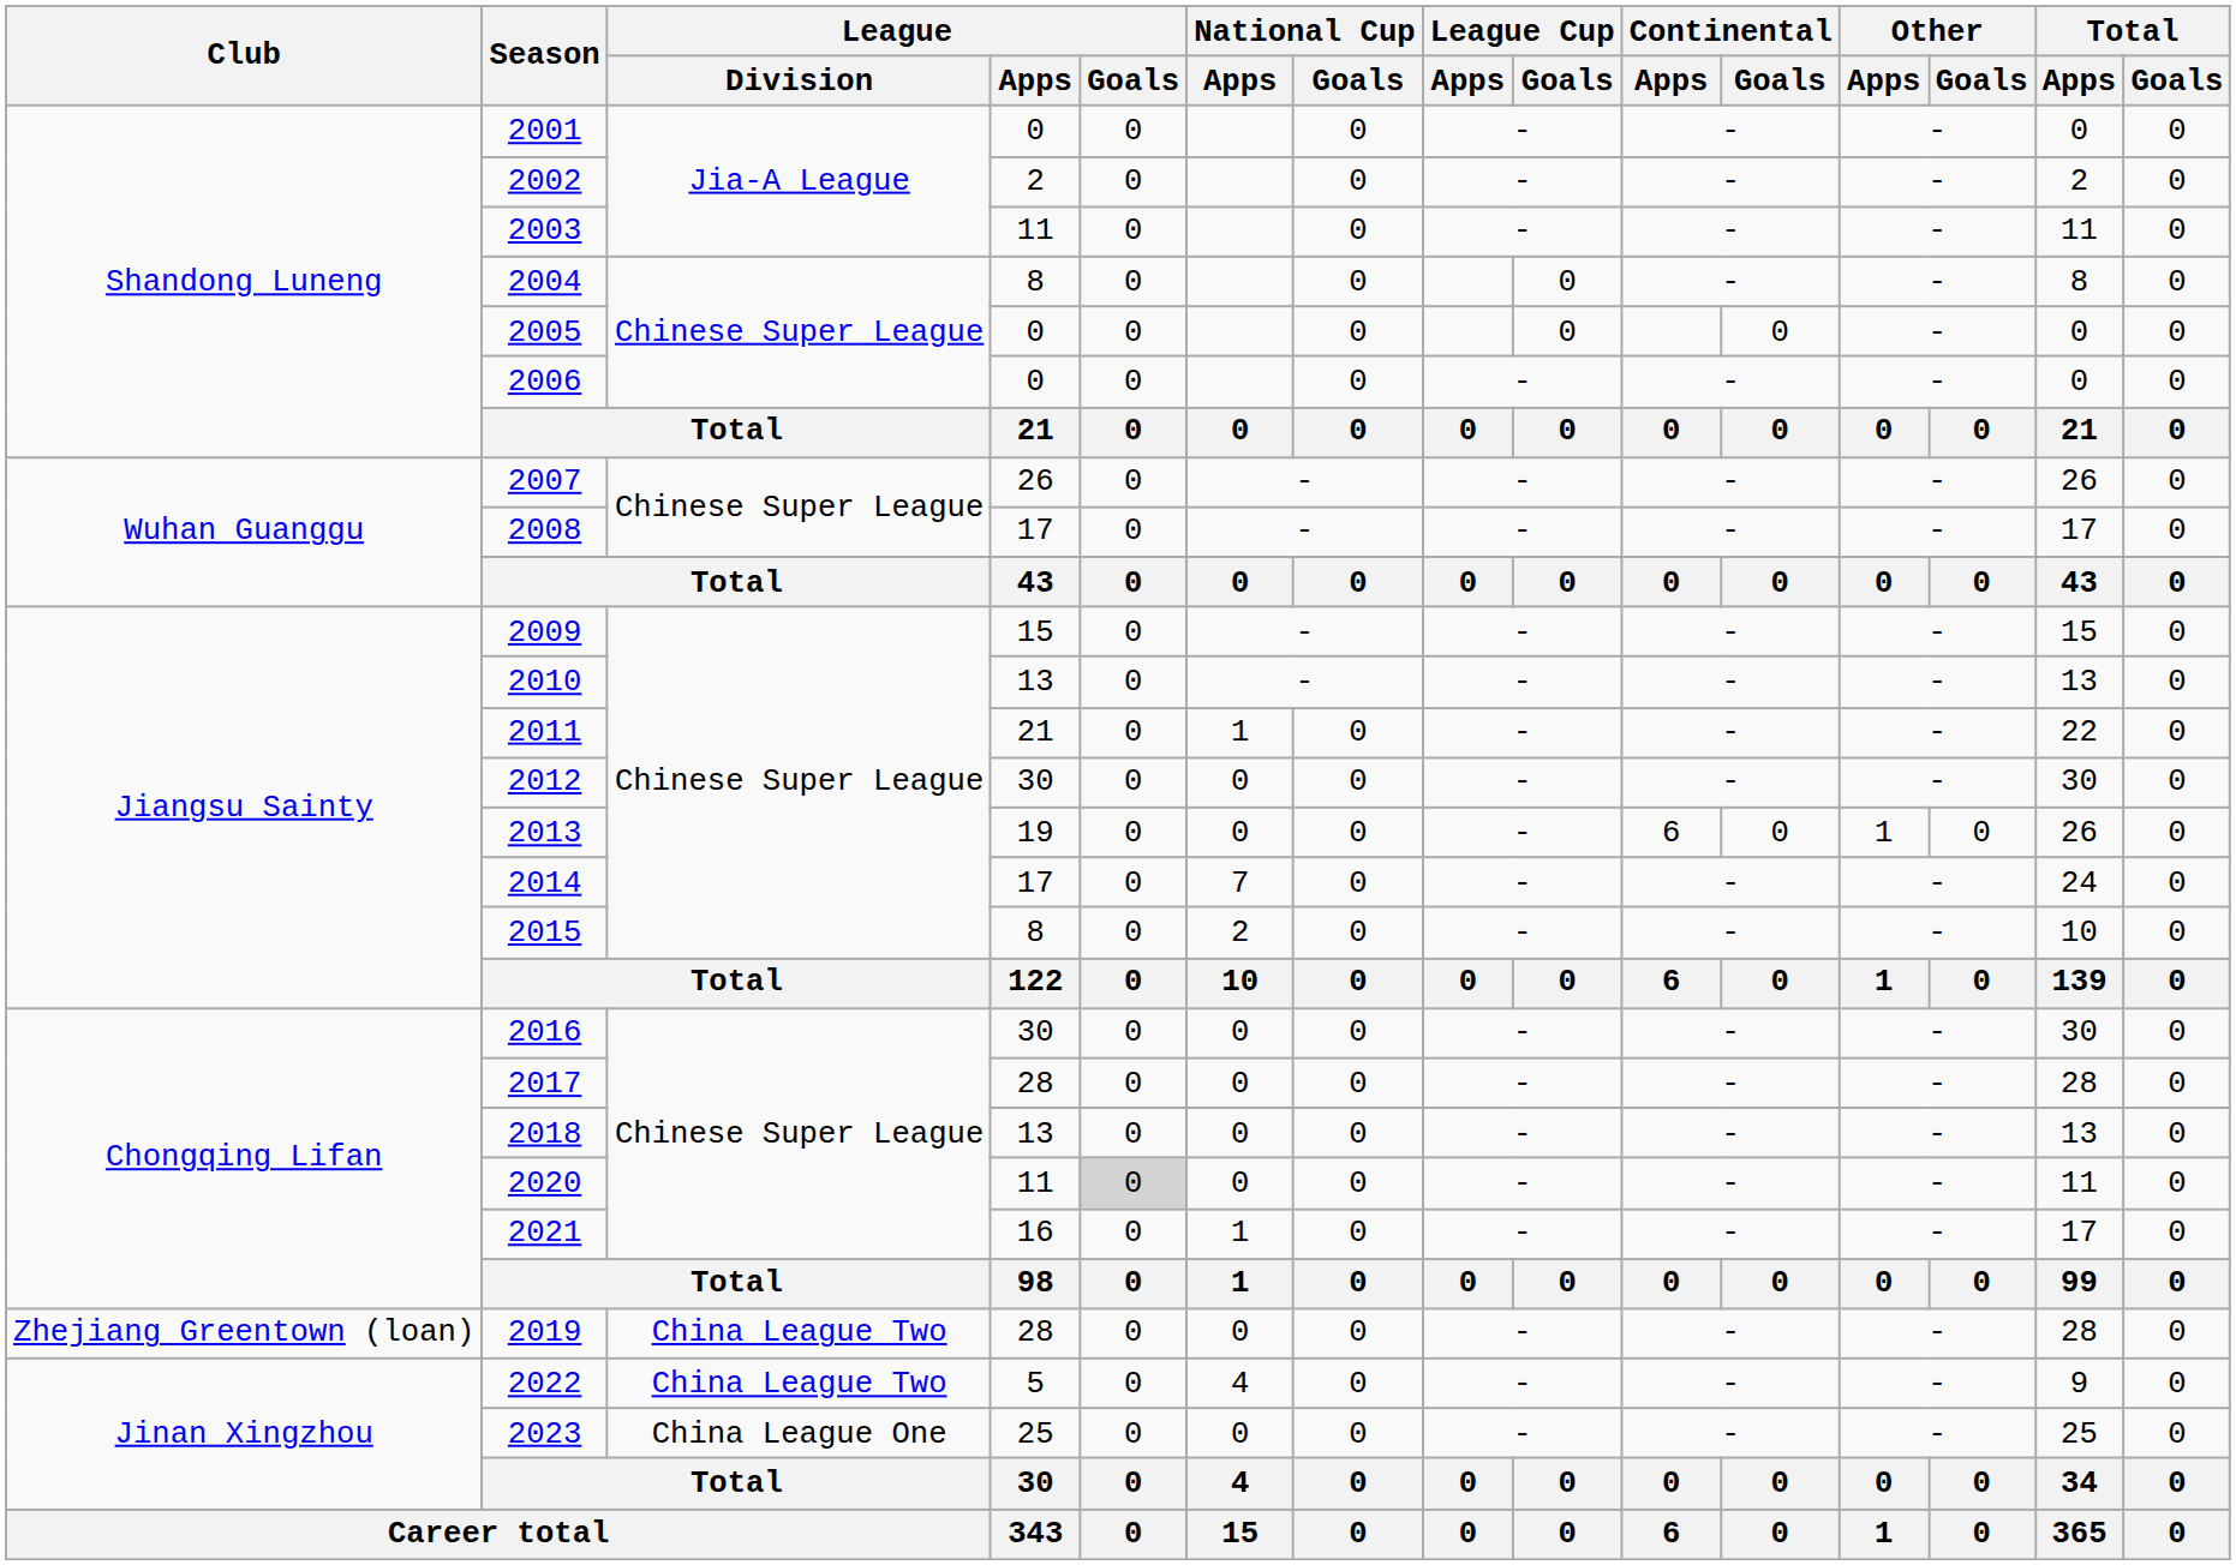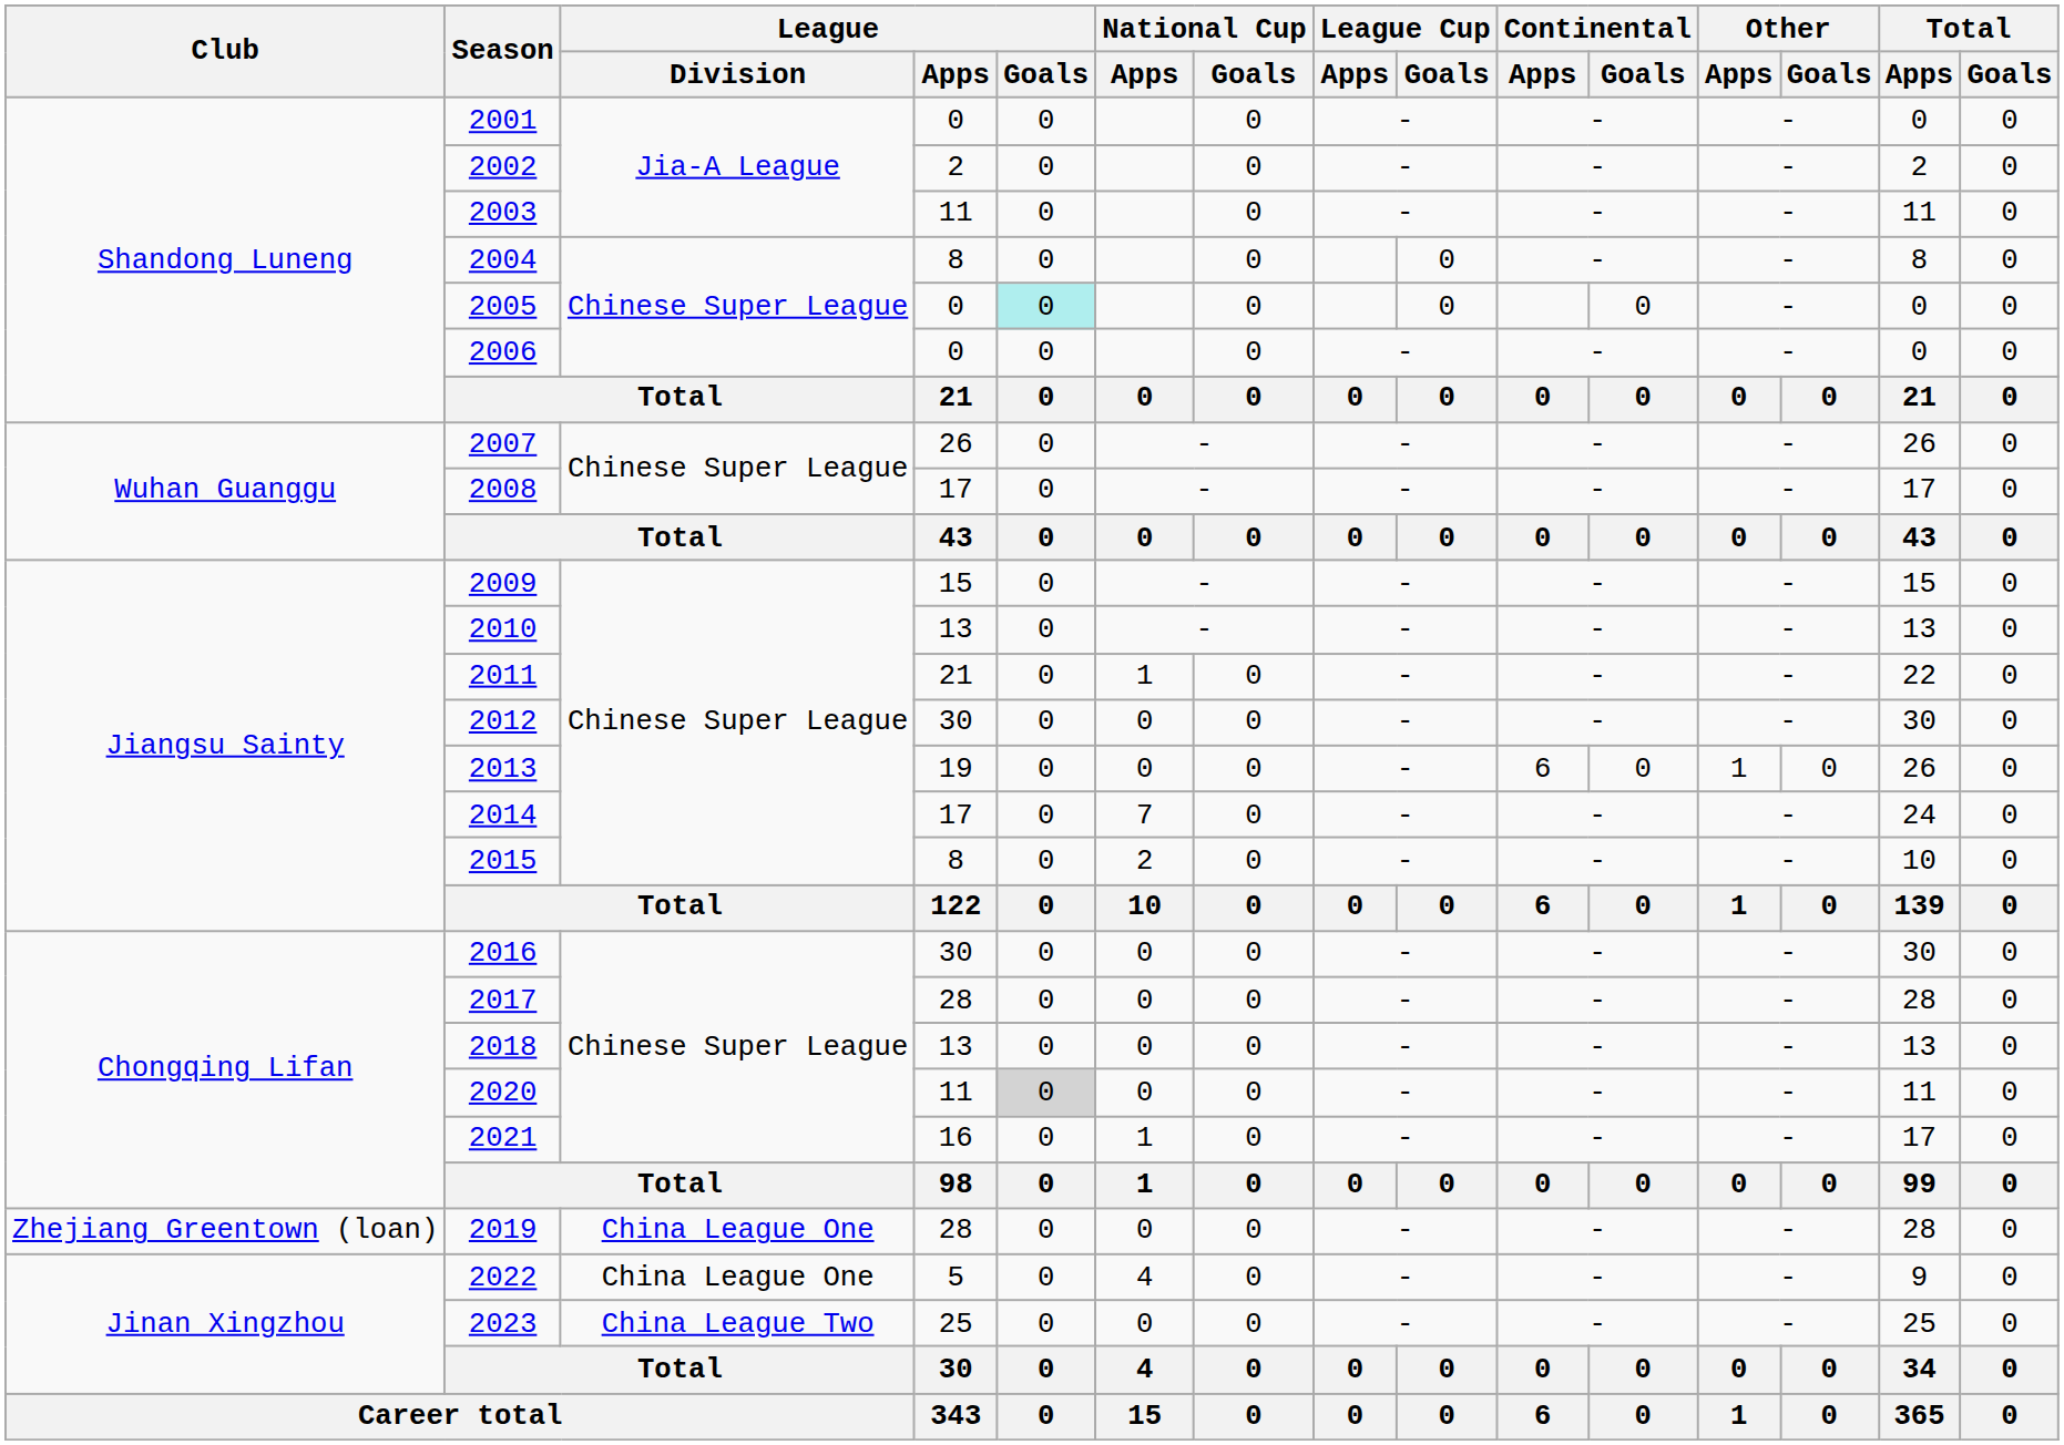2005 | League / Goals: no background -> paleturquoise background
2019 | League / Division: China League Two -> China League One
2022 | League / Division: China League Two -> China League One
2023 | League / Division: China League One -> China League Two
